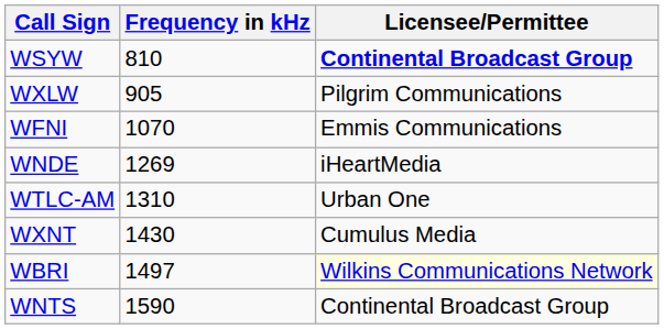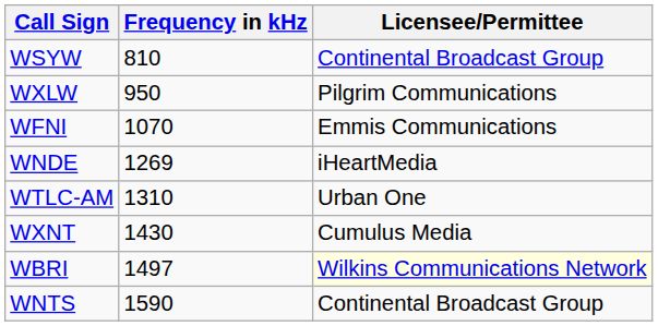WSYW | Licensee/Permittee: bold -> normal
WXLW | Frequency in kHz: 905 -> 950
